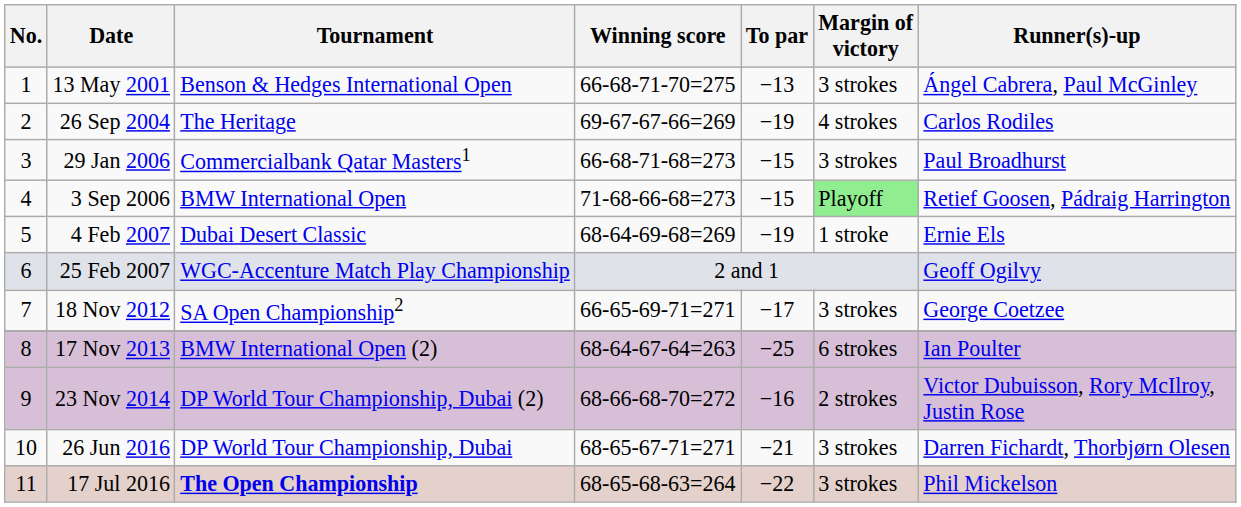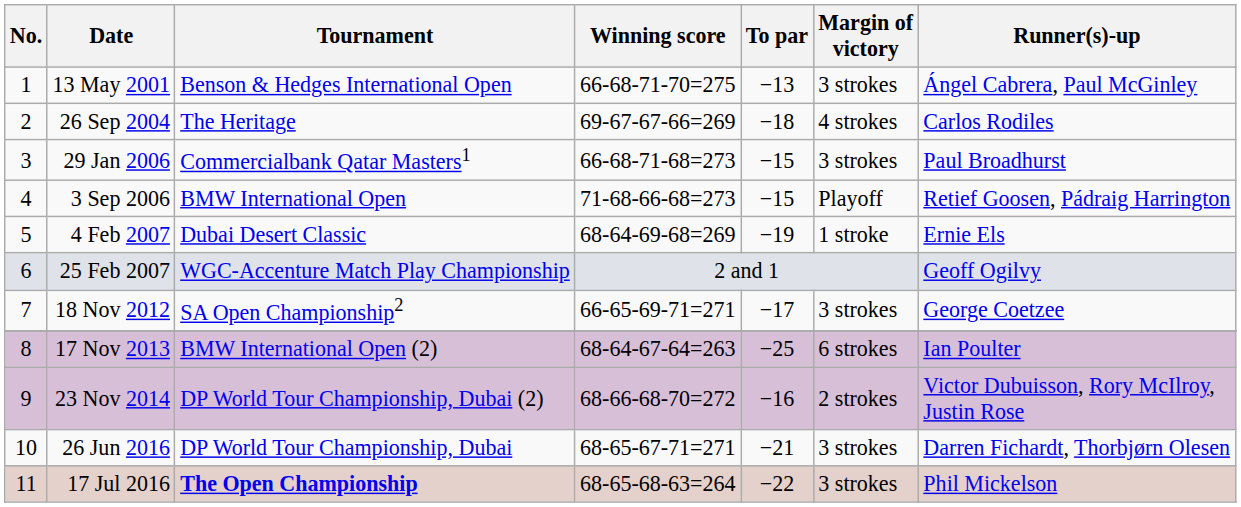26 Sep 2004 | To par: −19 -> −18
3 Sep 2006 | Margin of victory: lightgreen background -> no background
